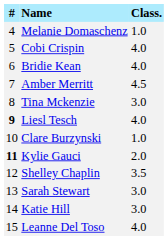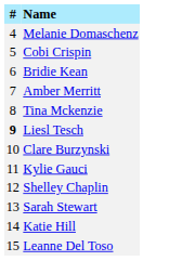- column: Class. | 1.0 | 4.0 | 4.0 | 4.5 | 3.0 | 4.0 | 1.0 | 2.0 | 3.5 | 3.0 | 3.0 | 4.0
Kylie Gauci | #: bold -> normal
